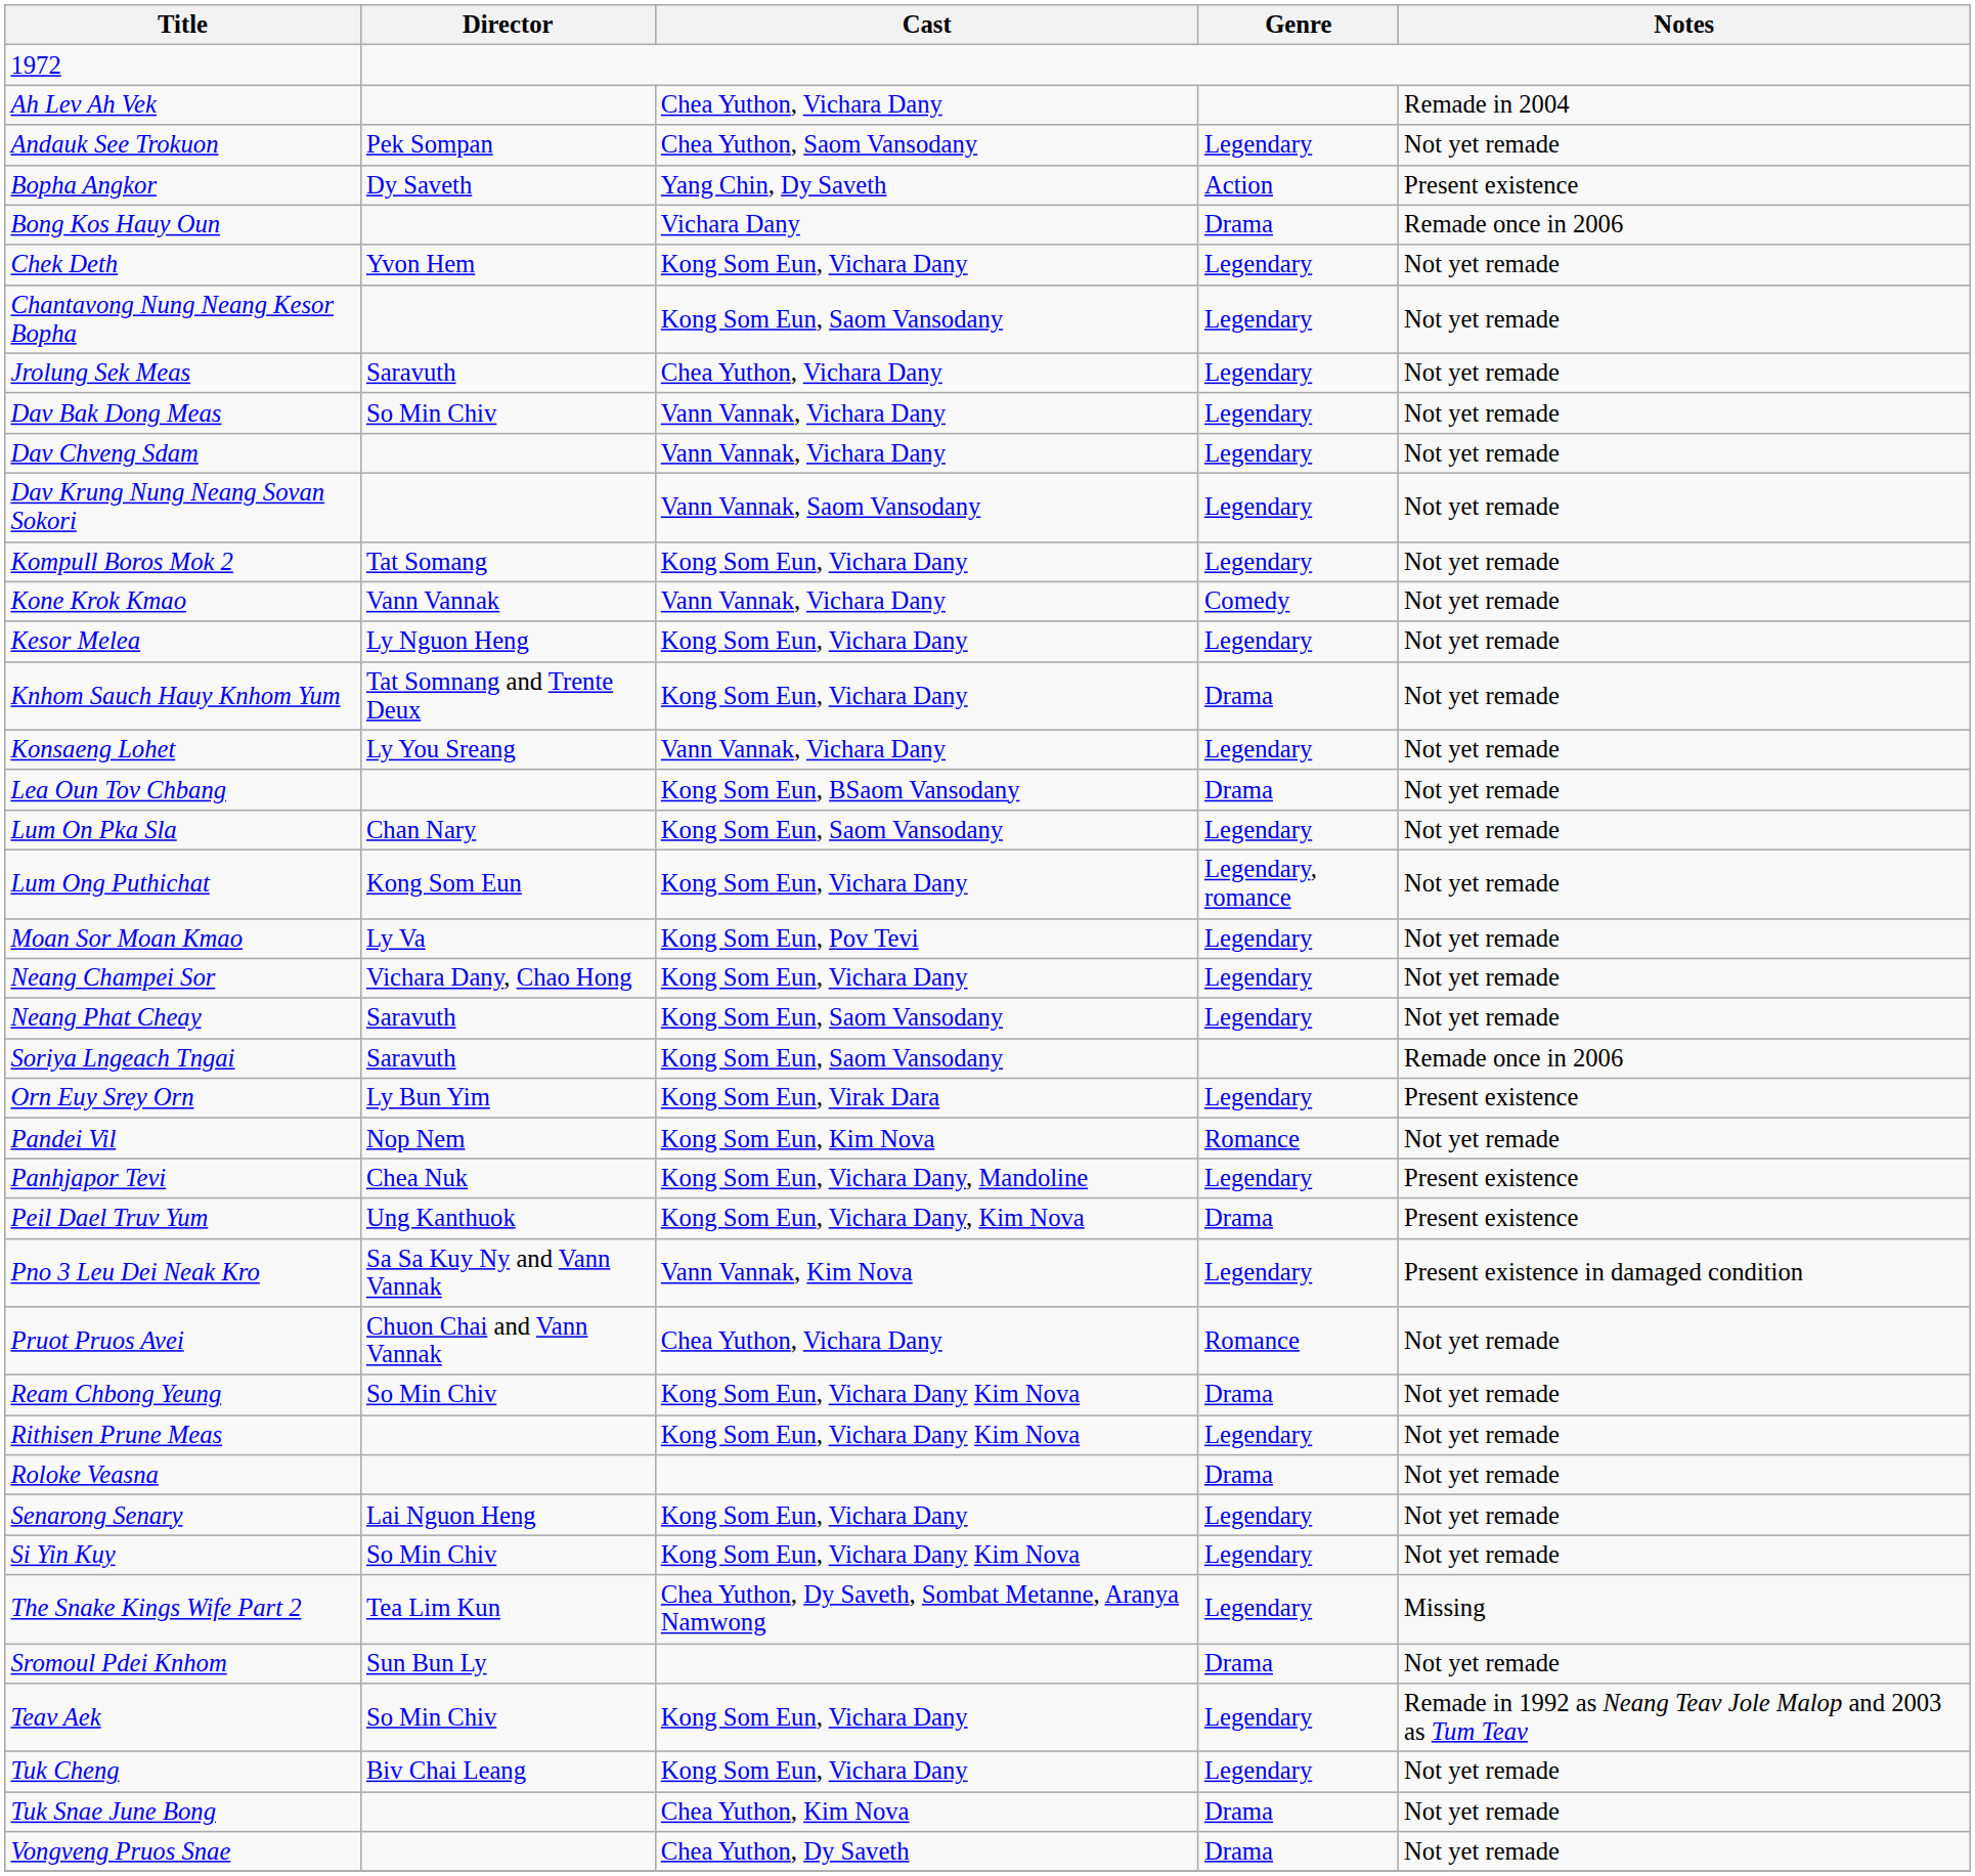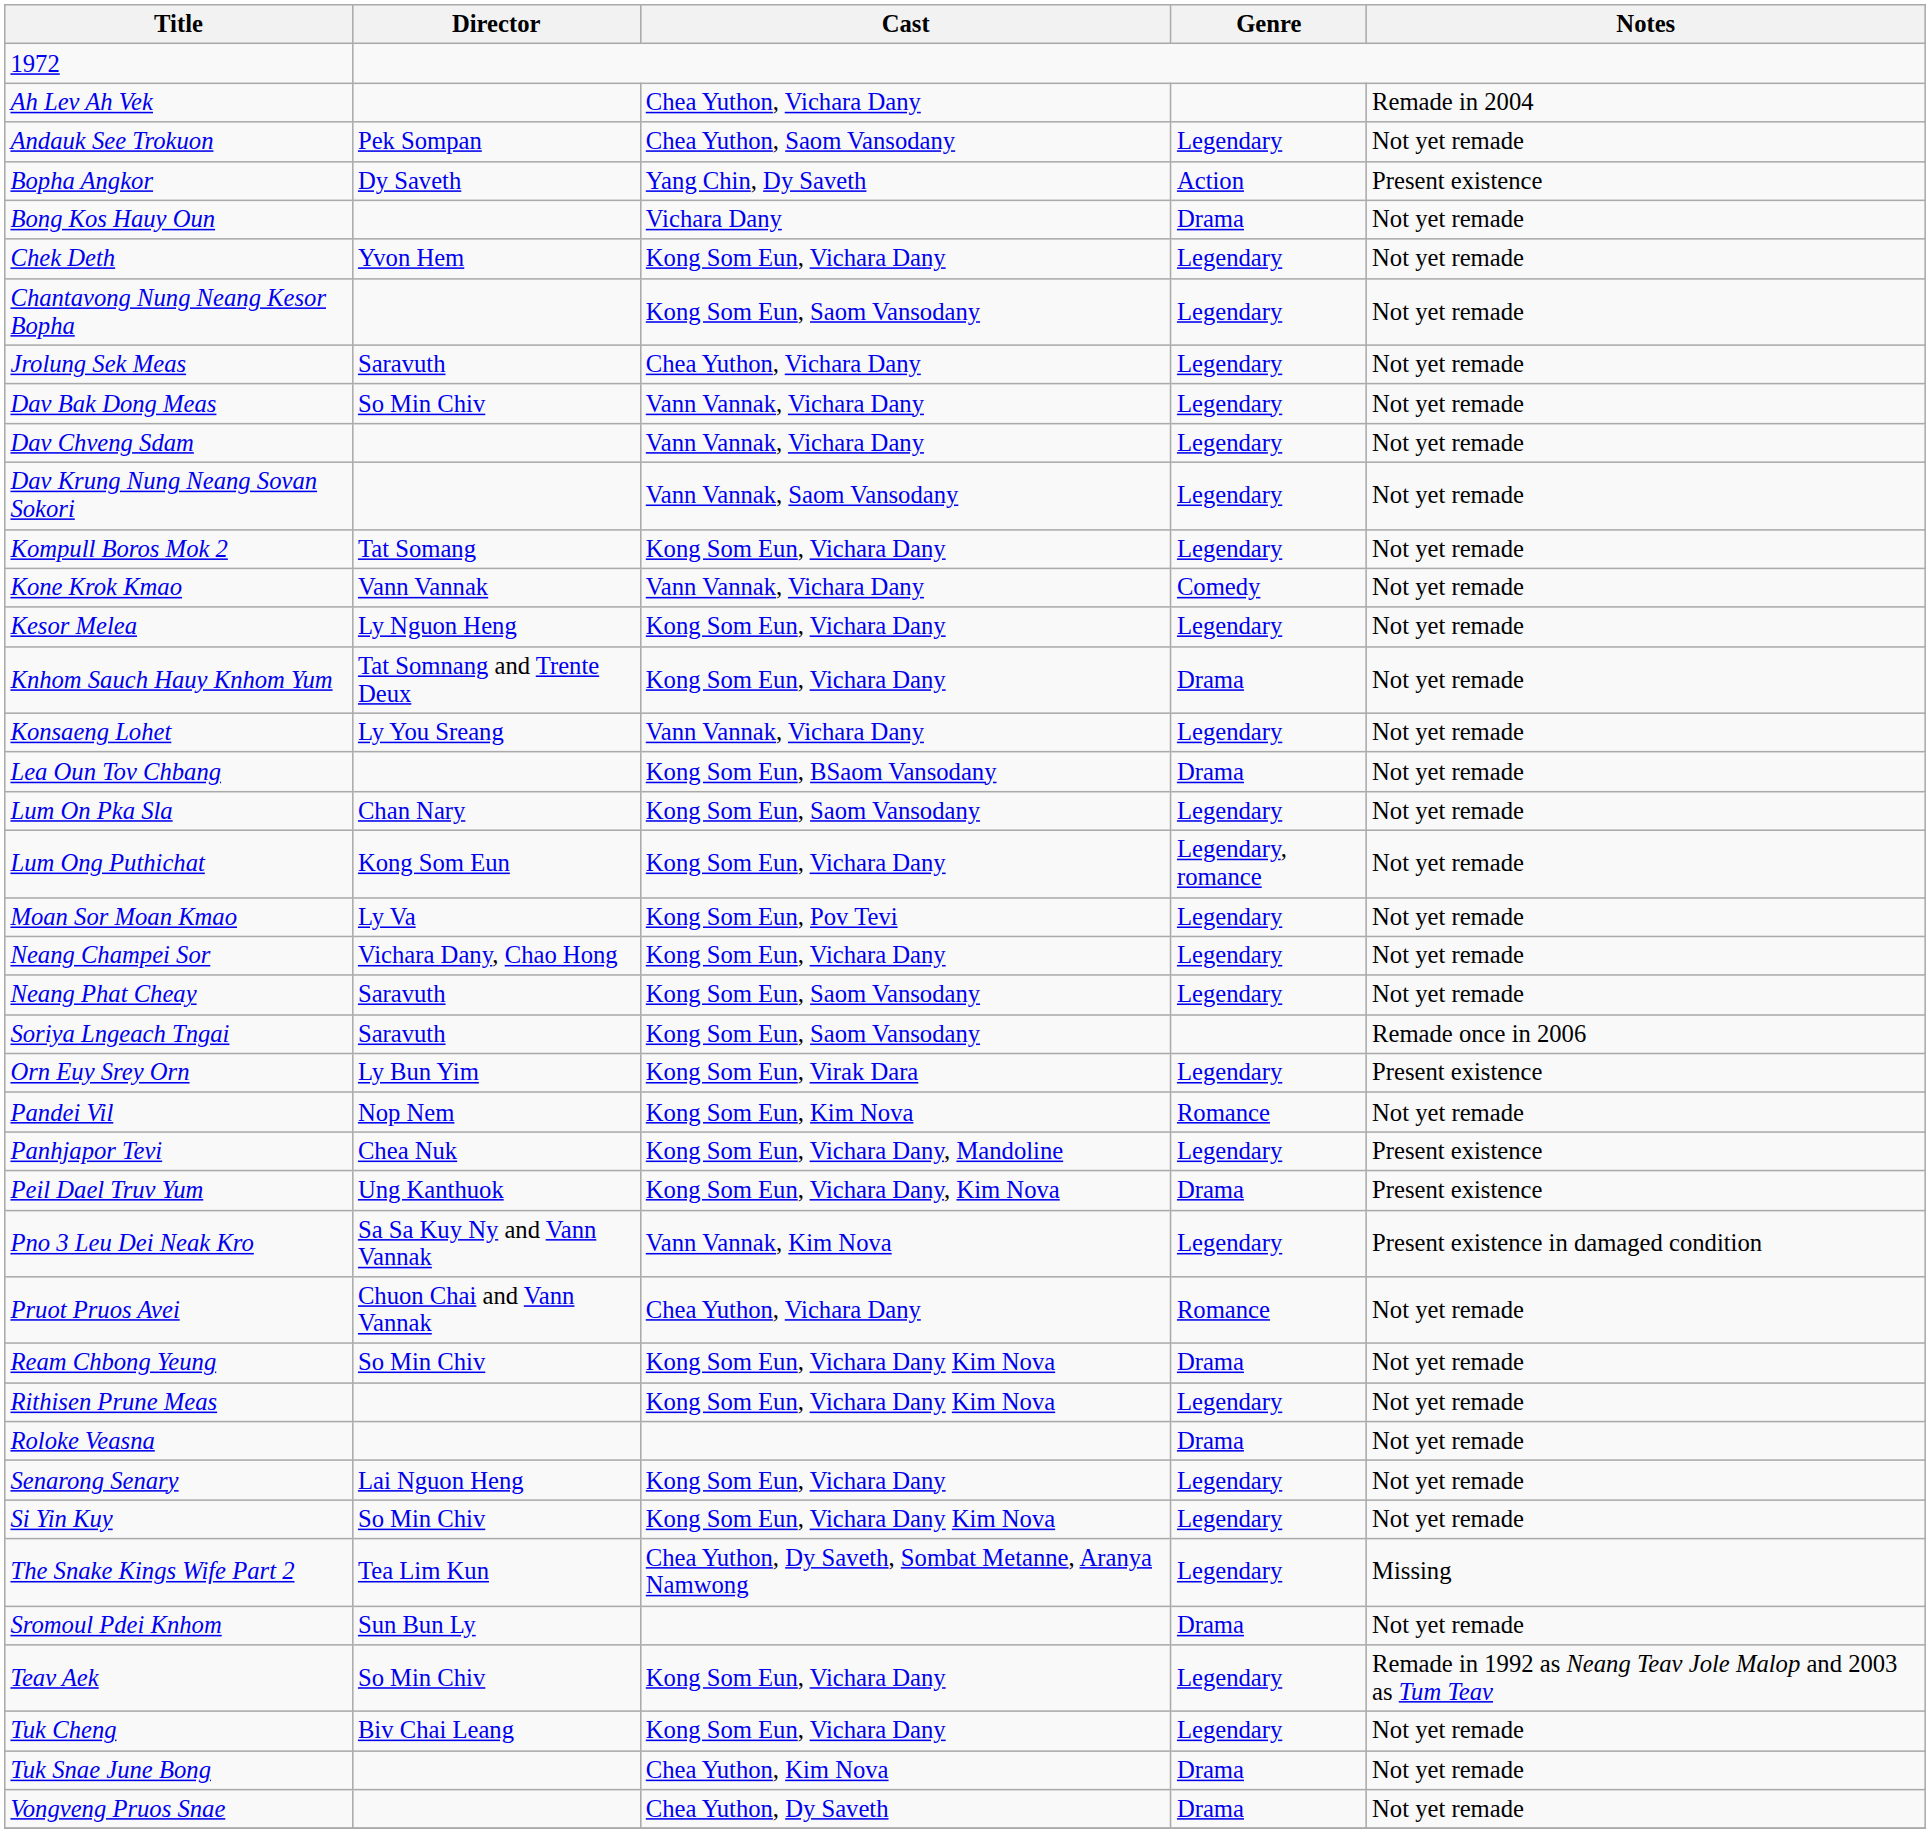Bong Kos Hauy Oun | Notes: Remade once in 2006 -> Not yet remade
